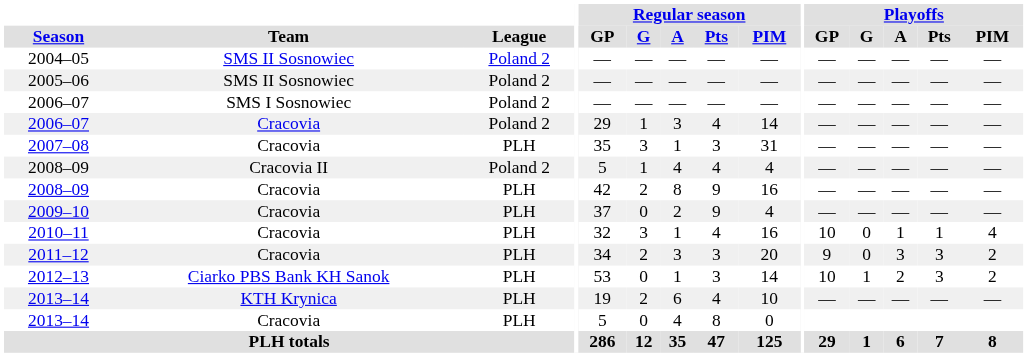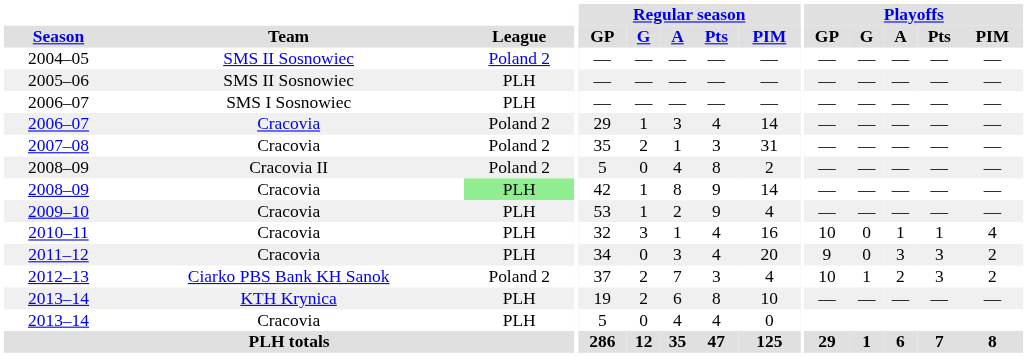2005–06 | League: Poland 2 -> PLH
2006–07 / SMS I Sosnowiec | League: Poland 2 -> PLH
2007–08 | League: PLH -> Poland 2
2007–08 | Regular season / G: 3 -> 2
2008–09 / Cracovia II | Regular season / G: 1 -> 0
2008–09 / Cracovia II | Regular season / Pts: 4 -> 8
2008–09 / Cracovia II | Regular season / PIM: 4 -> 2
2008–09 / Cracovia | League: no background -> lightgreen background
2008–09 / Cracovia | Regular season / G: 2 -> 1
2008–09 / Cracovia | Regular season / PIM: 16 -> 14
2009–10 | Regular season / GP: 37 -> 53
2009–10 | Regular season / G: 0 -> 1
2011–12 | Regular season / G: 2 -> 0
2011–12 | Regular season / Pts: 3 -> 4
2012–13 | League: PLH -> Poland 2
2012–13 | Regular season / GP: 53 -> 37
2012–13 | Regular season / G: 0 -> 2
2012–13 | Regular season / A: 1 -> 7
2012–13 | Regular season / PIM: 14 -> 4
2013–14 / KTH Krynica | Regular season / Pts: 4 -> 8
2013–14 / Cracovia | Regular season / Pts: 8 -> 4
